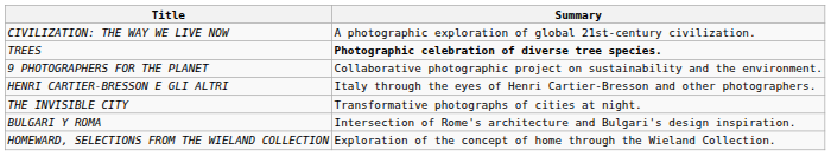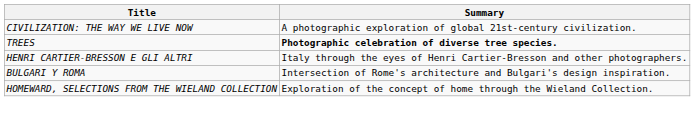- row: 9 PHOTOGRAPHERS FOR THE PLANET | Collaborative photographic project on sustainability and the environment.
- row: THE INVISIBLE CITY | Transformative photographs of cities at night.
